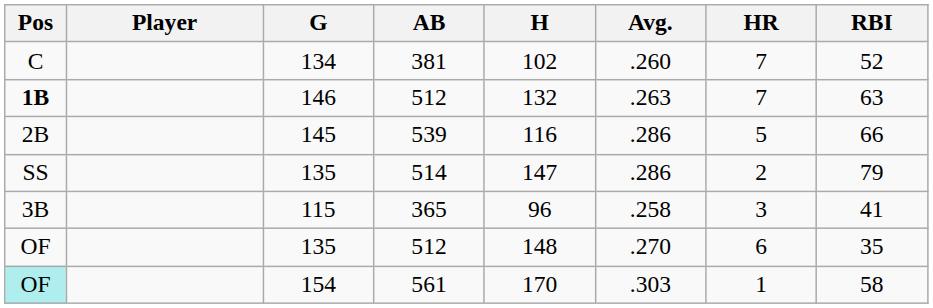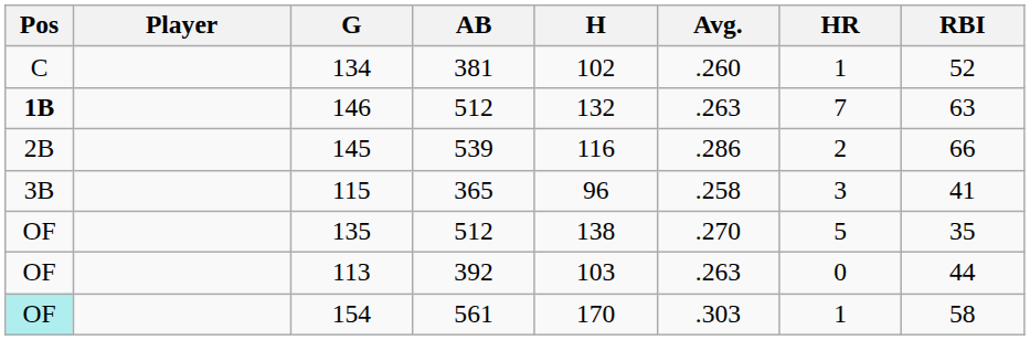134 | HR: 7 -> 1
145 | HR: 5 -> 2
- row: SS | 135 | 514 | 147 | .286 | 2 | 79
135 / 512 | H: 148 -> 138
135 / 512 | HR: 6 -> 5
+ row: OF | 113 | 392 | 103 | .263 | 0 | 44
